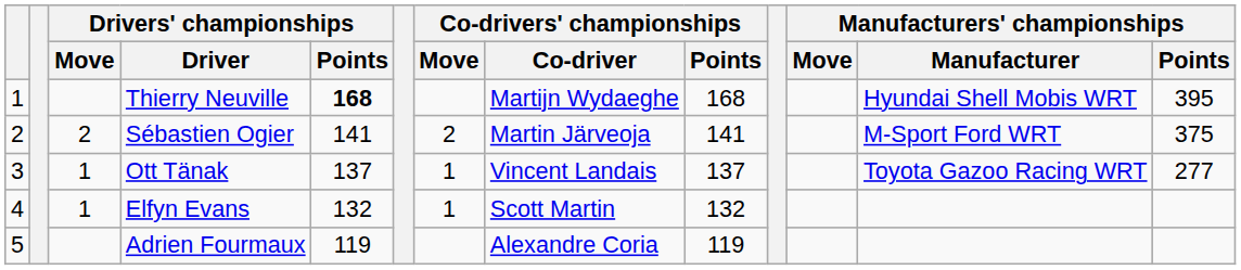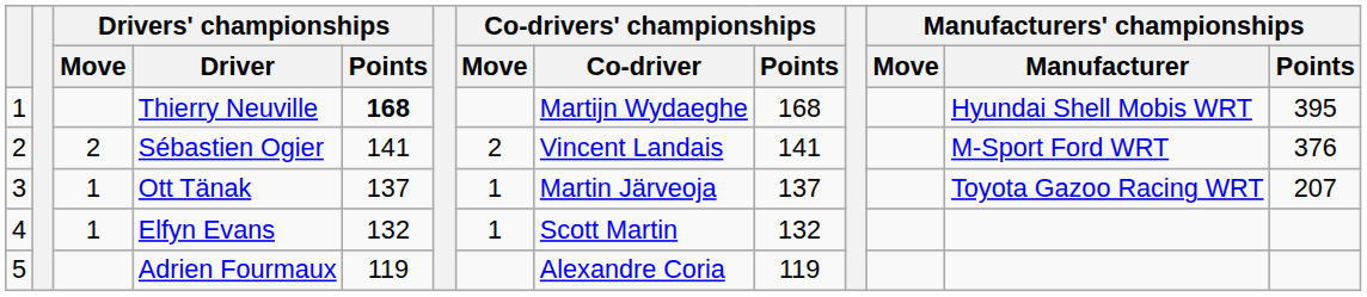Sébastien Ogier | Co-drivers' championships / Co-driver: Martin Järveoja -> Vincent Landais
Sébastien Ogier | Manufacturers' championships / Points: 375 -> 376
Ott Tänak | Co-drivers' championships / Co-driver: Vincent Landais -> Martin Järveoja
Ott Tänak | Manufacturers' championships / Points: 277 -> 207
